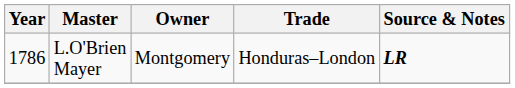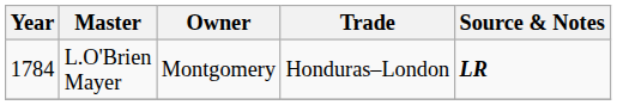L.O'Brien Mayer | Year: 1786 -> 1784
